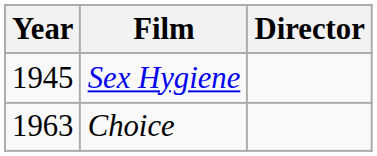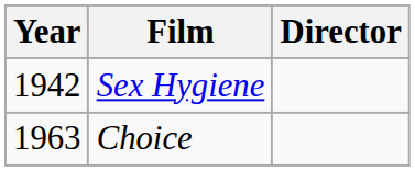Sex Hygiene | Year: 1945 -> 1942
